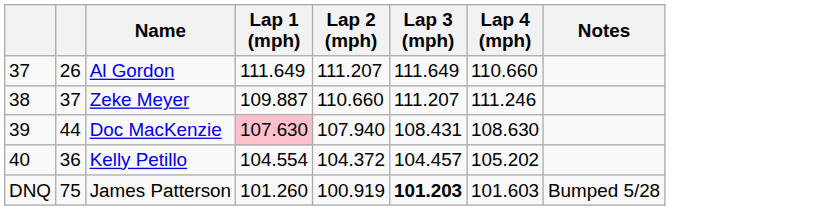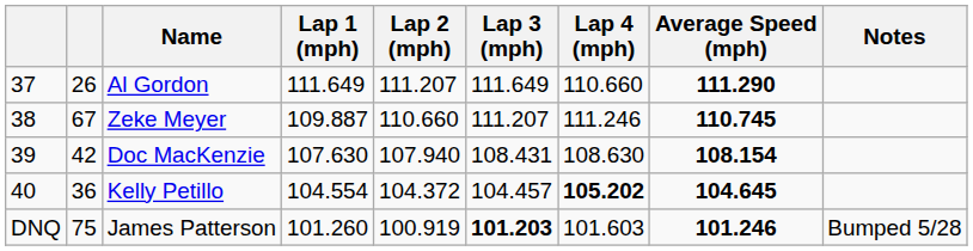+ column: Average Speed (mph) | 111.290 | 110.745 | 108.154 | 104.645 | 101.246
Zeke Meyer | column 2: 37 -> 67
Doc MacKenzie | column 2: 44 -> 42
Doc MacKenzie | Lap 1 (mph): pink background -> no background
Kelly Petillo | Lap 4 (mph): normal -> bold
